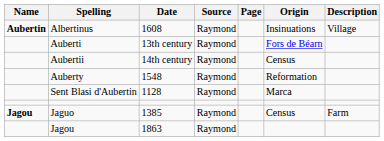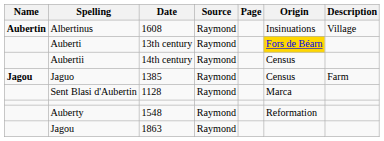Auberti | Origin: no background -> gold background
rows swapped: Auberty <-> Jaguo
